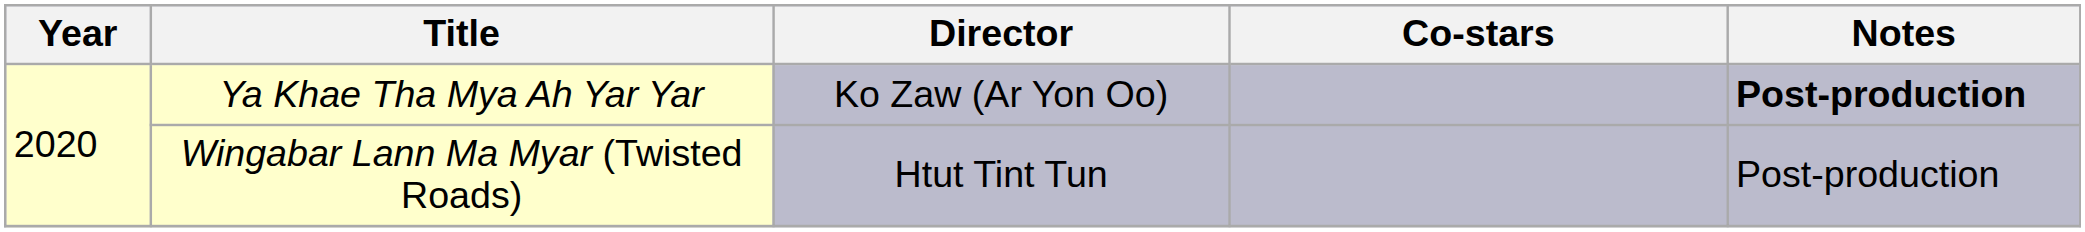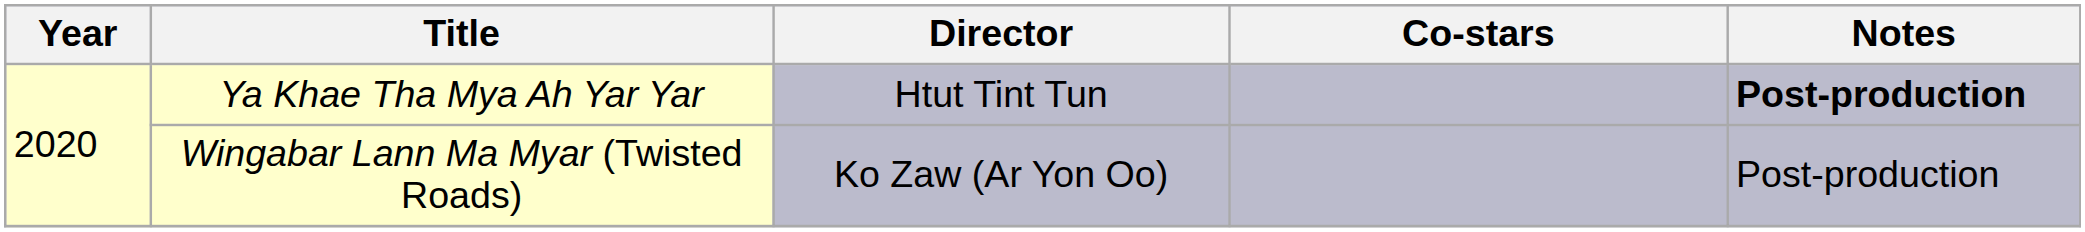Ya Khae Tha Mya Ah Yar Yar | Director: Ko Zaw (Ar Yon Oo) -> Htut Tint Tun
Wingabar Lann Ma Myar (Twisted Roads) | Director: Htut Tint Tun -> Ko Zaw (Ar Yon Oo)
